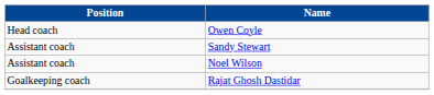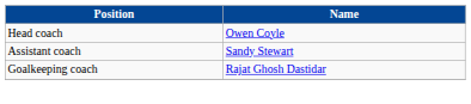- row: Assistant coach | Noel Wilson
